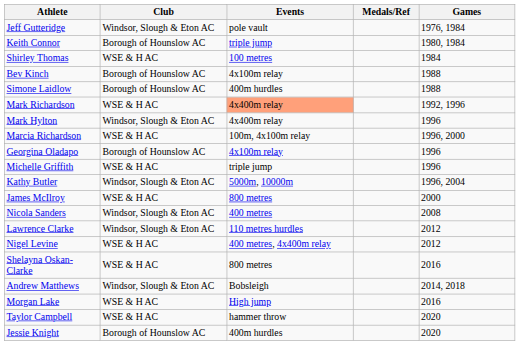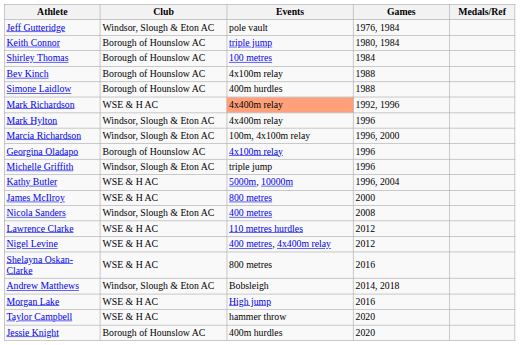columns swapped: Games <-> Medals/Ref
Shirley Thomas | Club: WSE & H AC -> Borough of Hounslow AC
Marcia Richardson | Club: WSE & H AC -> Windsor, Slough & Eton AC
Michelle Griffith | Club: WSE & H AC -> Windsor, Slough & Eton AC
Kathy Butler | Club: Windsor, Slough & Eton AC -> WSE & H AC
Lawrence Clarke | Club: Windsor, Slough & Eton AC -> WSE & H AC
